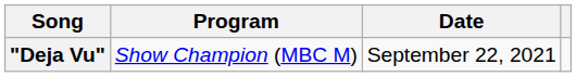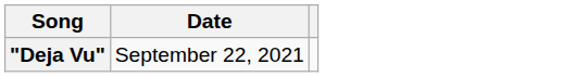- column: Program | Show Champion (MBC M)
